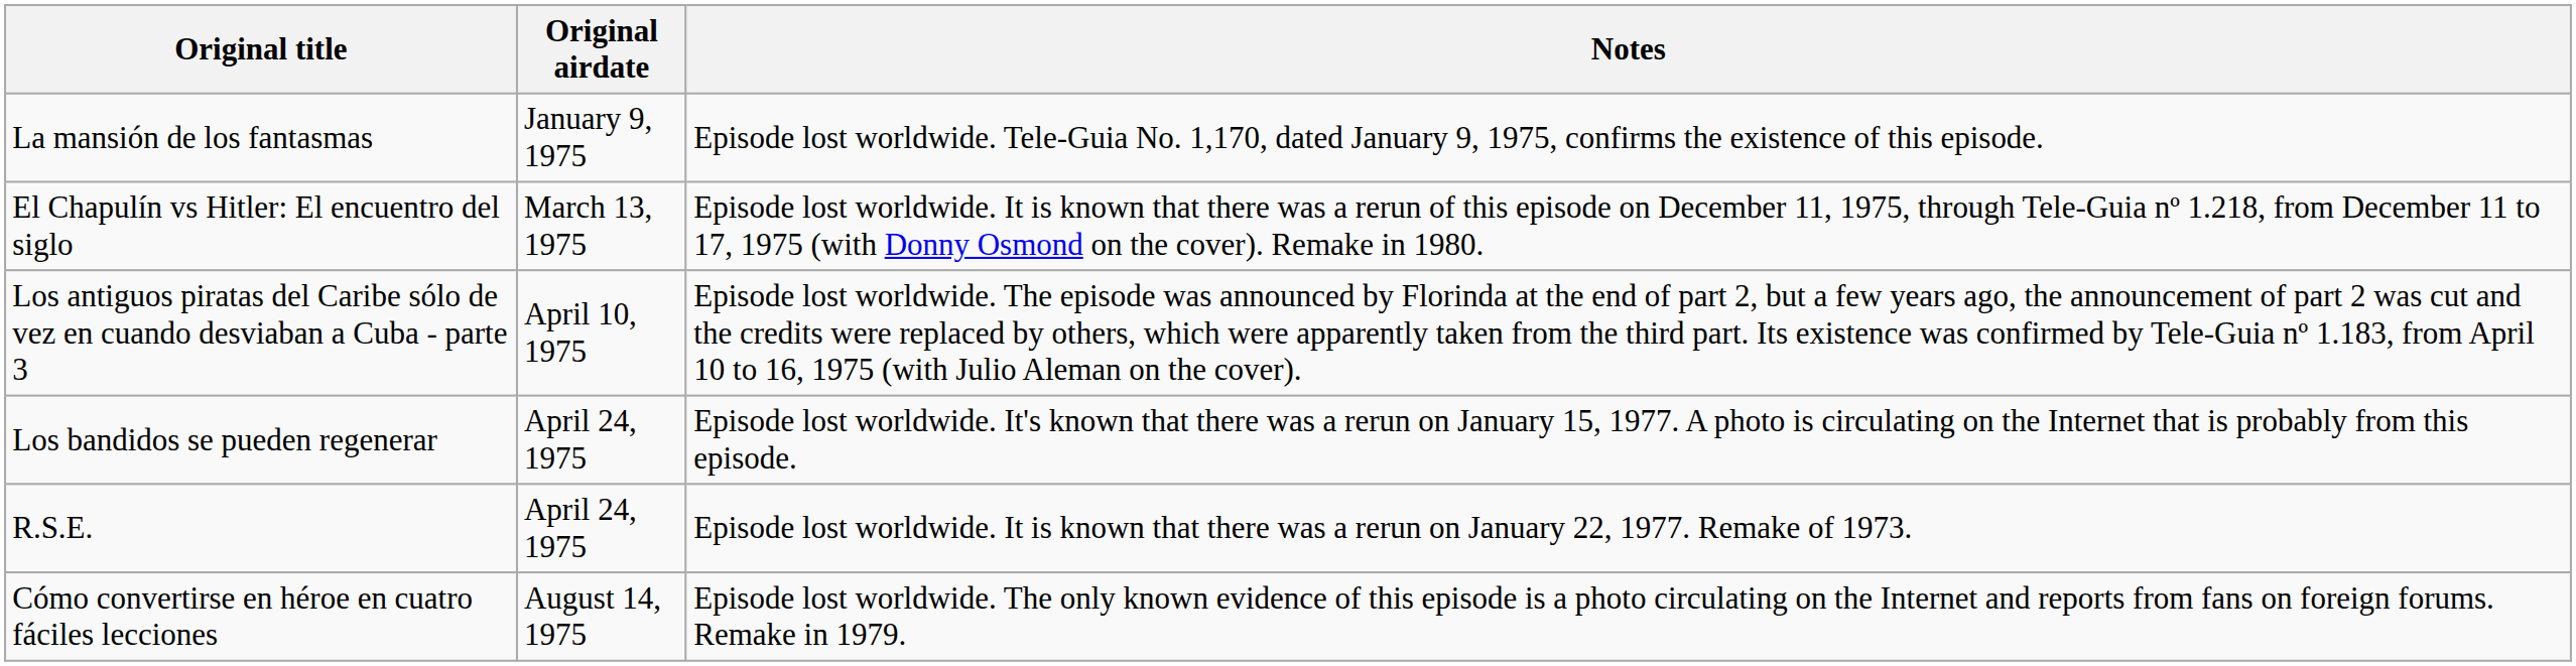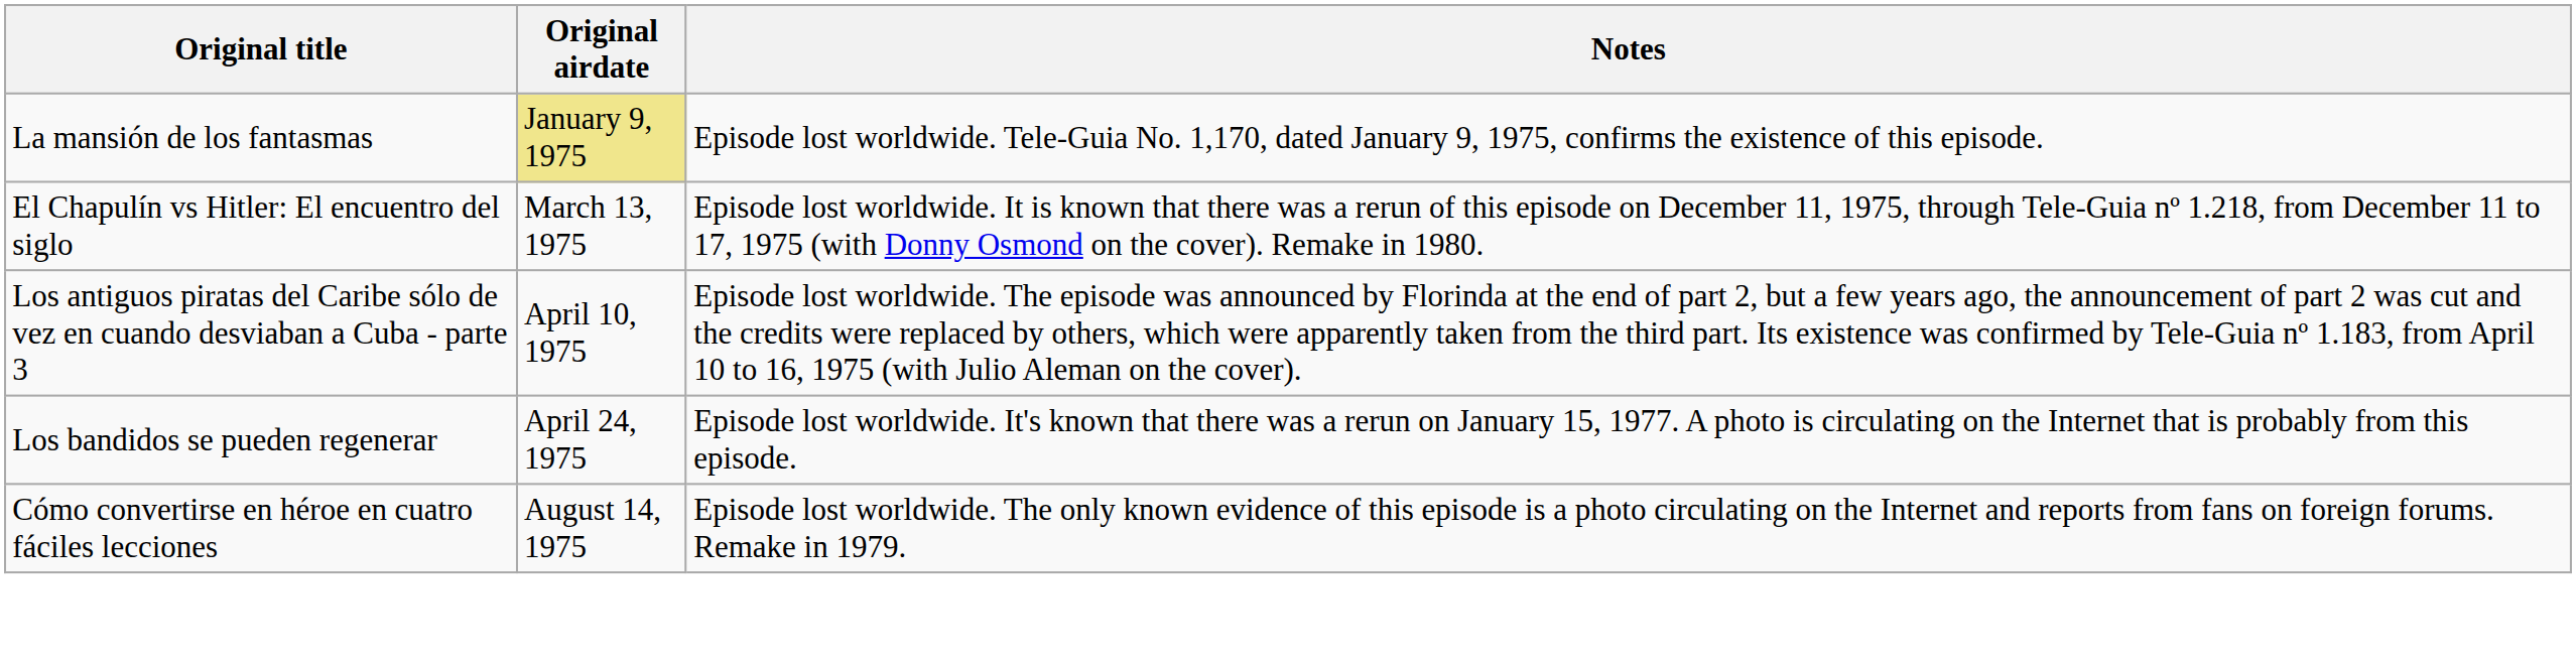La mansión de los fantasmas | Original airdate: no background -> khaki background
- row: R.S.E. | April 24, 1975 | Episode lost worldwide. It is known that there was a rerun on January 22, 1977. Remake of 1973.
